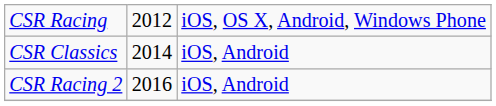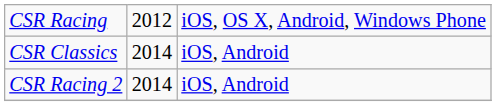CSR Racing 2 | column 2: 2016 -> 2014
